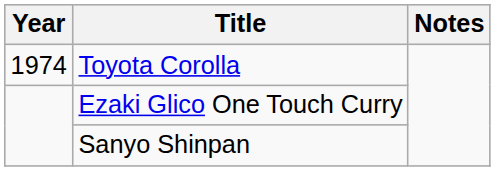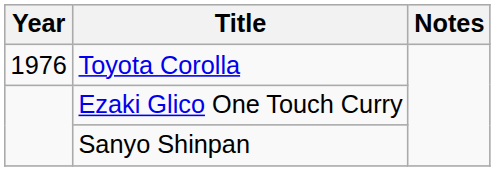Toyota Corolla | Year: 1974 -> 1976
